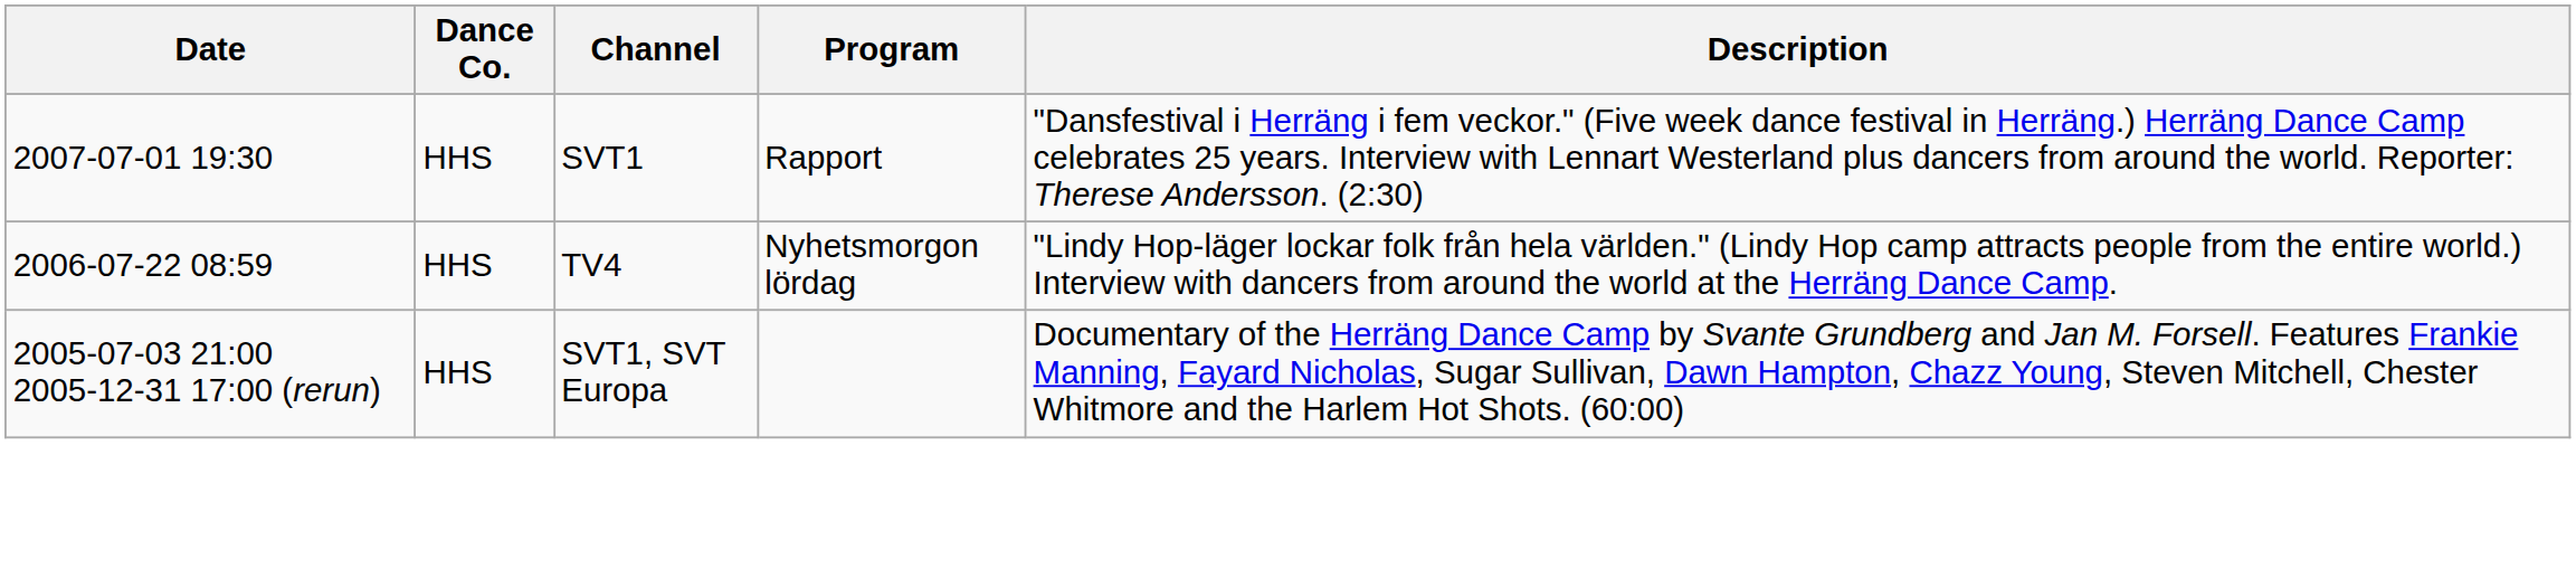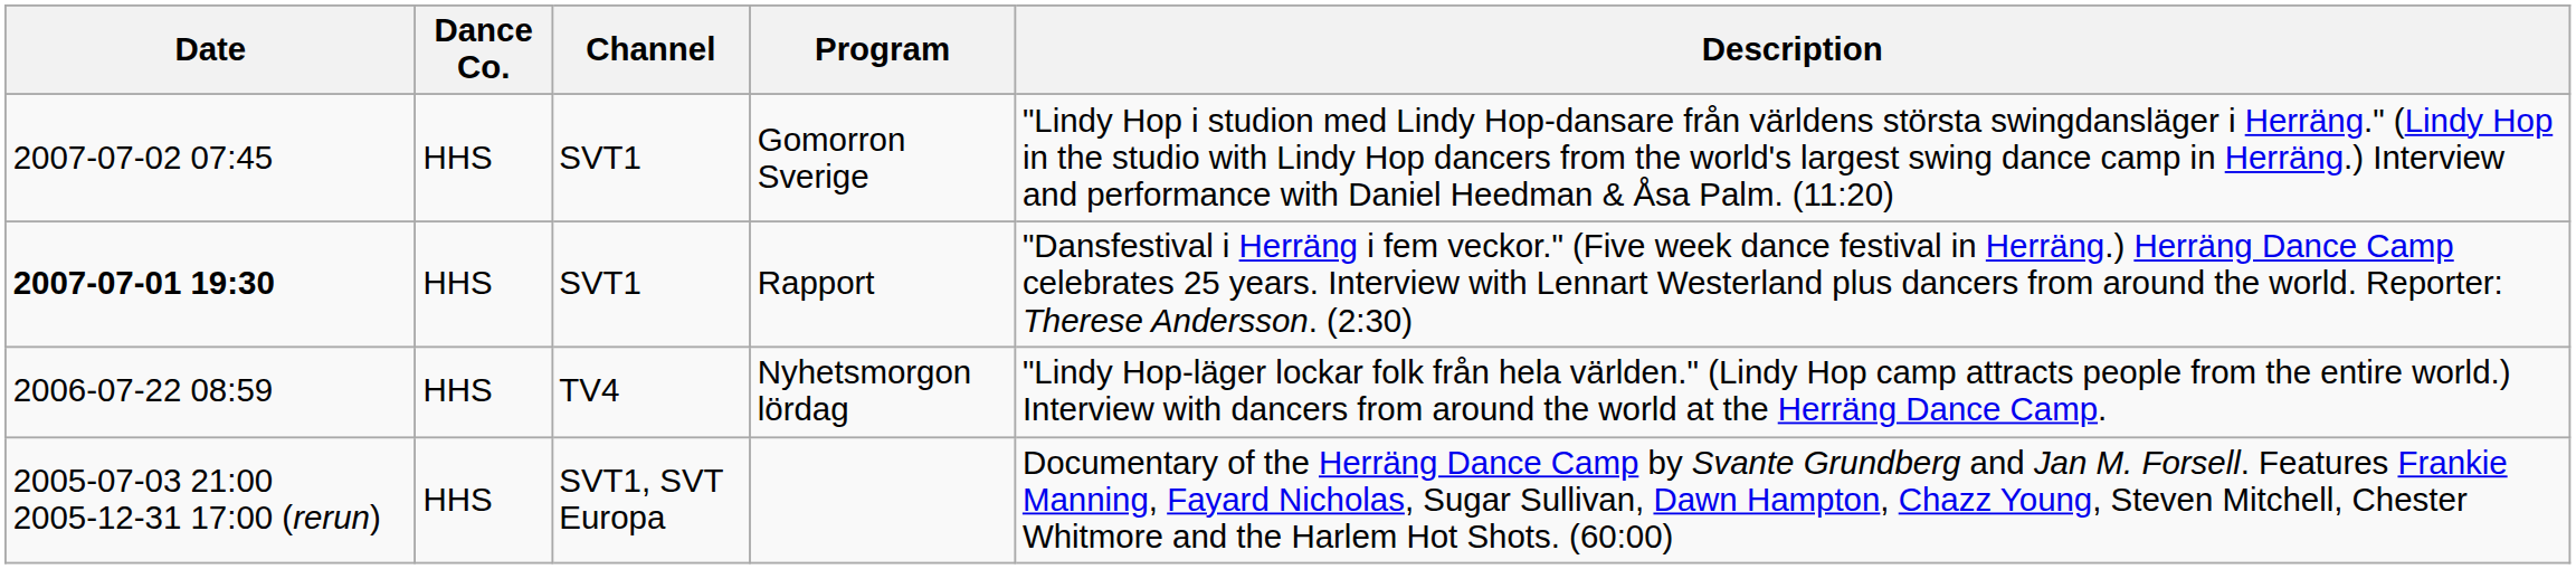+ row: 2007-07-02 07:45 | HHS | SVT1 | Gomorron Sverige | "Lindy Hop i studion med Lindy Hop-dansare från världens största swingdansläger i Herräng." (Lindy Hop in the studio with Lindy Hop dancers from the world's largest swing dance camp in Herräng.) Interview and performance with Daniel Heedman & Åsa Palm. (11:20)
Rapport | Date: normal -> bold
